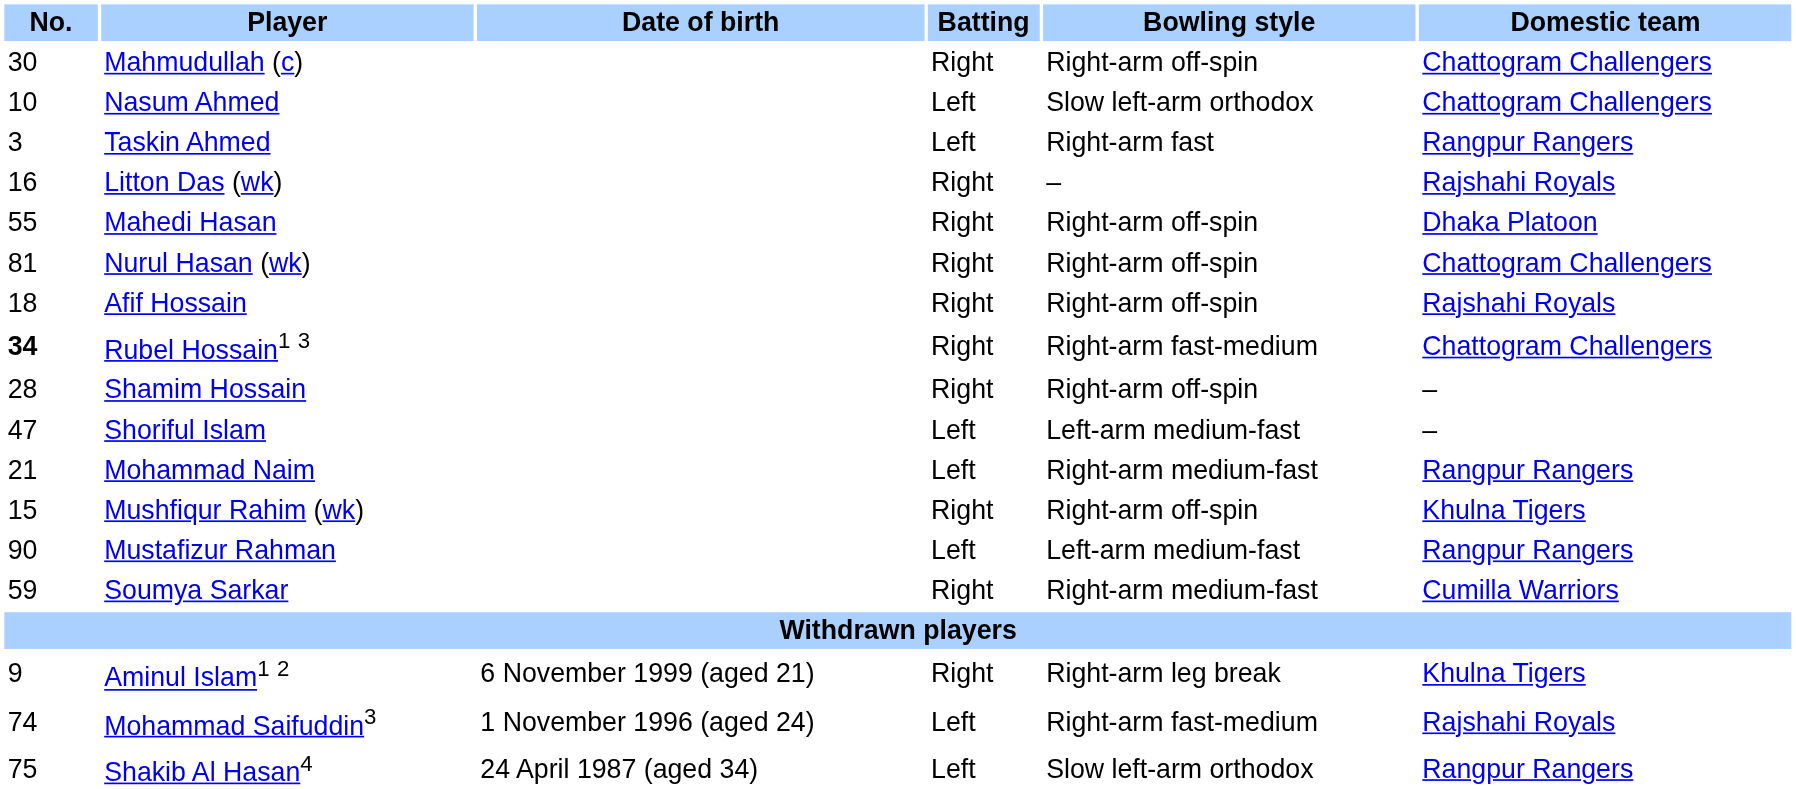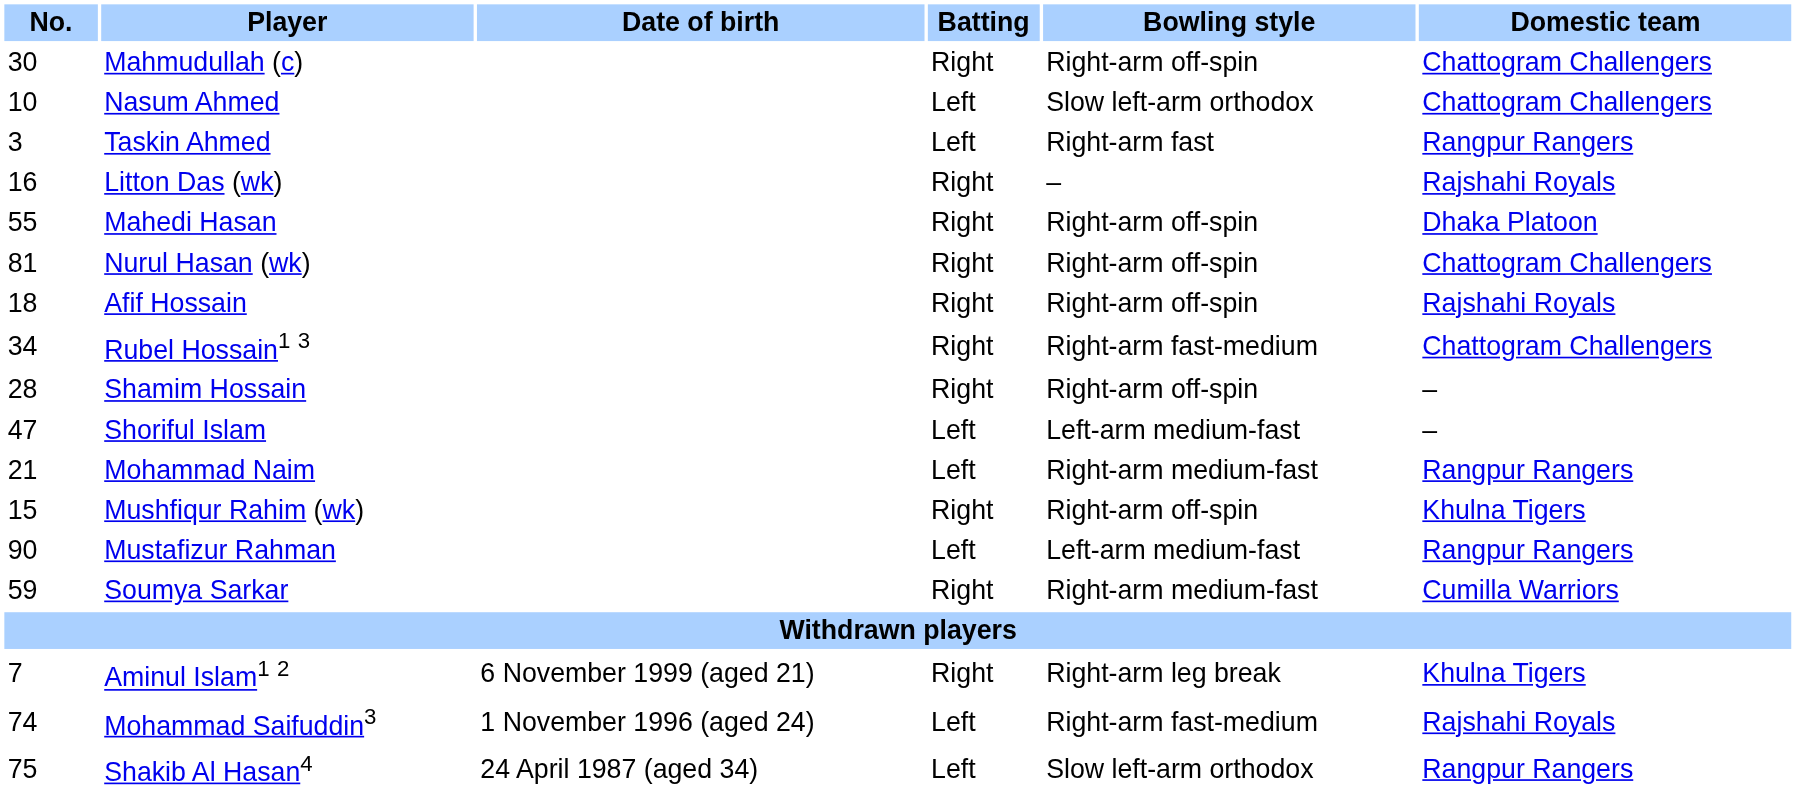Rubel Hossain1 3 | No.: bold -> normal
Aminul Islam1 2 | No.: 9 -> 7
